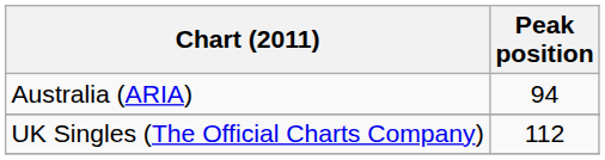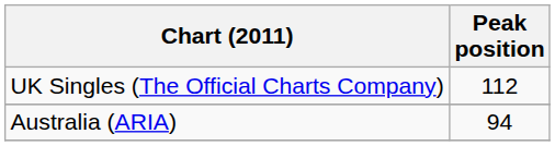rows swapped: Australia (ARIA) <-> UK Singles (The Official Charts Company)
